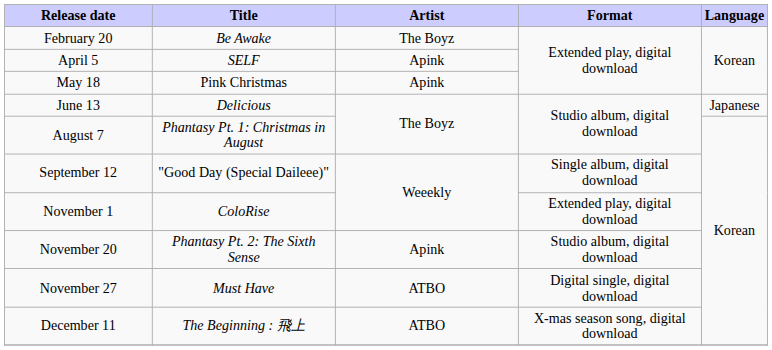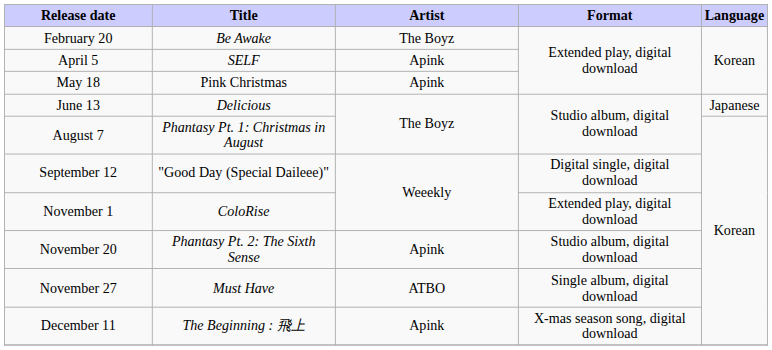September 12 | Format: Single album, digital download -> Digital single, digital download
November 27 | Format: Digital single, digital download -> Single album, digital download
December 11 | Artist: ATBO -> Apink
